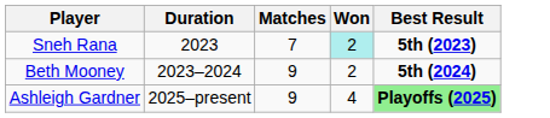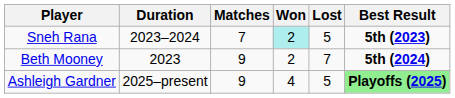+ column: Lost | 5 | 7 | 5
Sneh Rana | Duration: 2023 -> 2023–2024
Beth Mooney | Duration: 2023–2024 -> 2023
